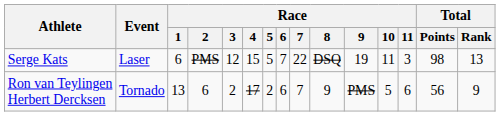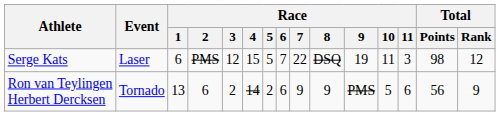Serge Kats | Total / Rank: 13 -> 12
Ron van Teylingen Herbert Dercksen | Race / 4: 17 -> 14
Ron van Teylingen Herbert Dercksen | Race / 7: 7 -> 9
